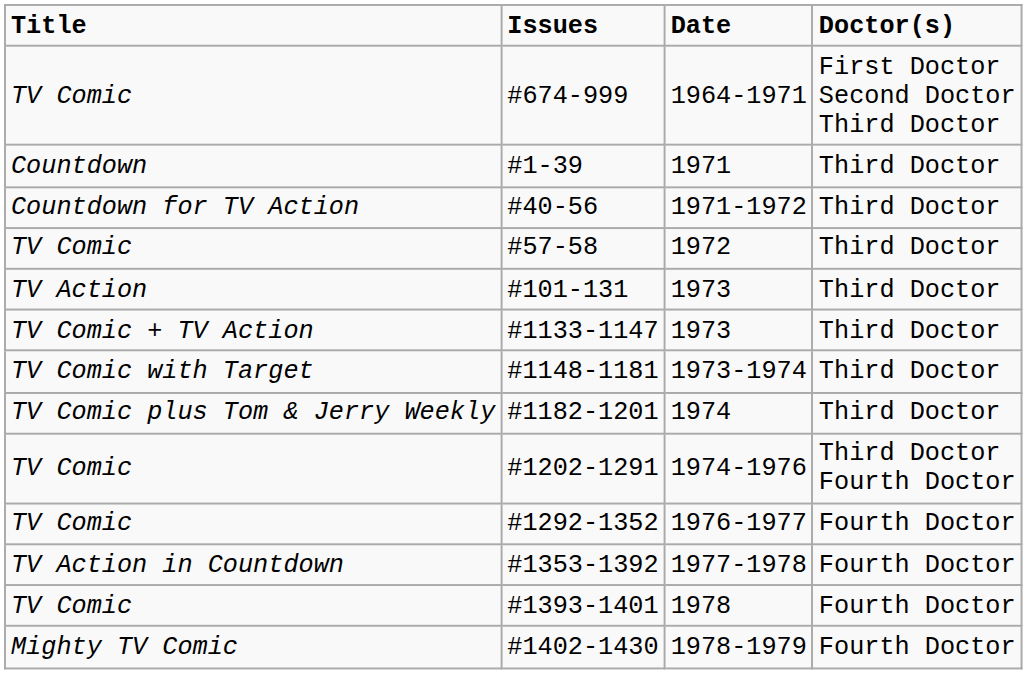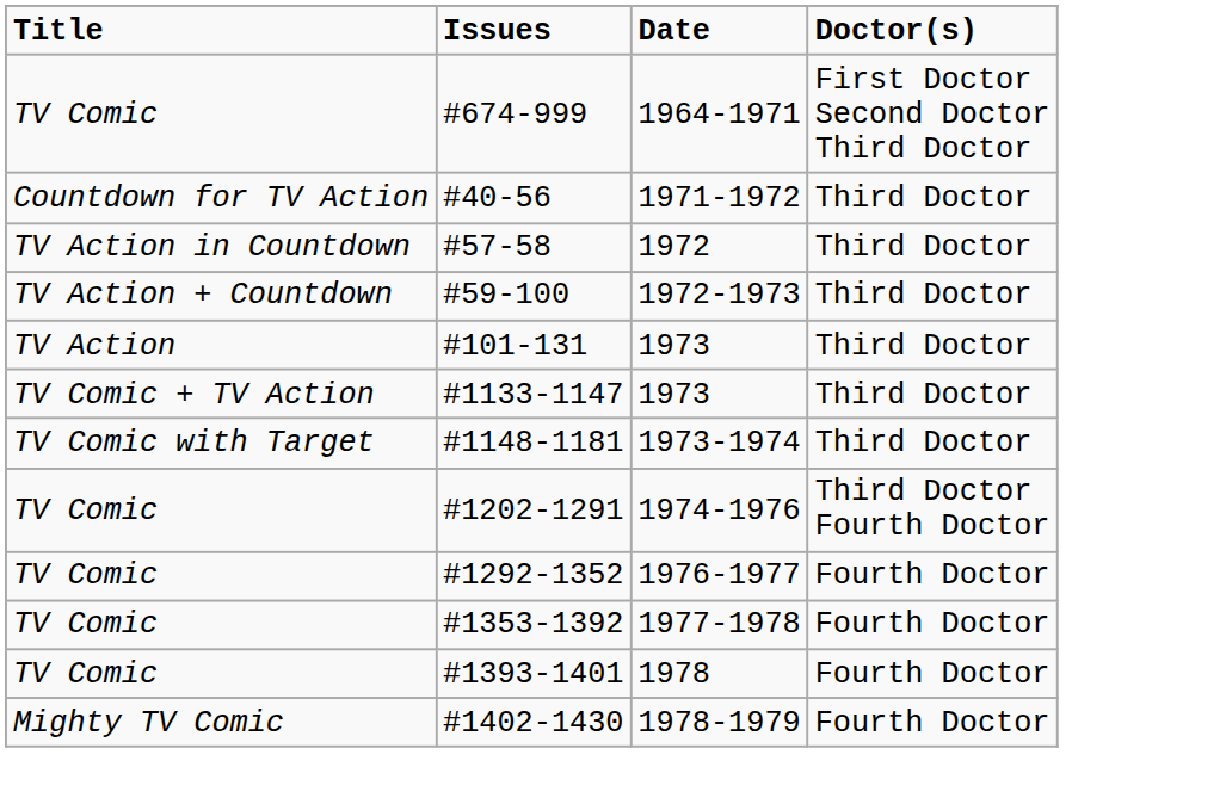- row: Countdown | #1-39 | 1971 | Third Doctor
#57-58 | Title: TV Comic -> TV Action in Countdown
+ row: TV Action + Countdown | #59-100 | 1972-1973 | Third Doctor
- row: TV Comic plus Tom & Jerry Weekly | #1182-1201 | 1974 | Third Doctor
#1353-1392 | Title: TV Action in Countdown -> TV Comic
